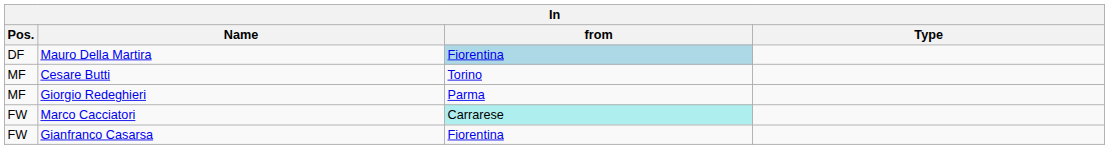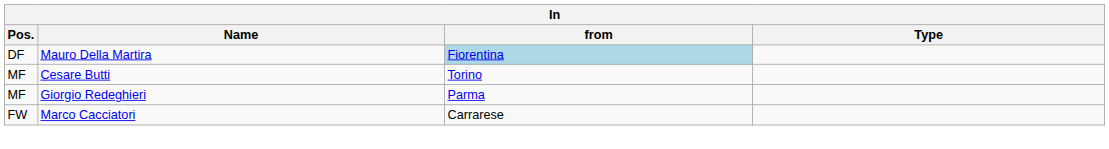Marco Cacciatori | from: paleturquoise background -> no background
- row: FW | Gianfranco Casarsa | Fiorentina
